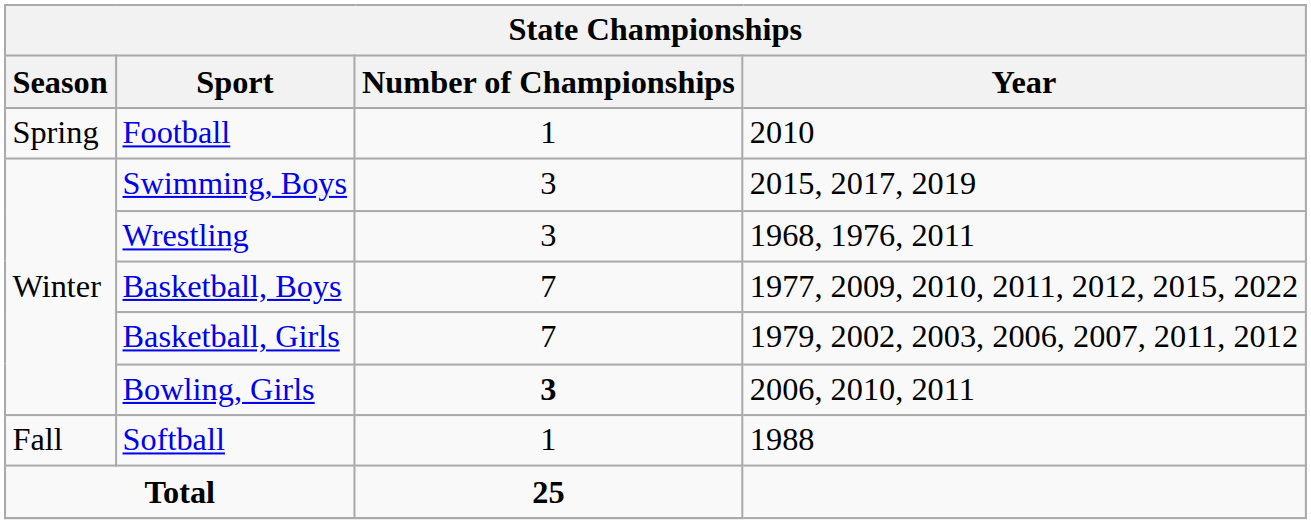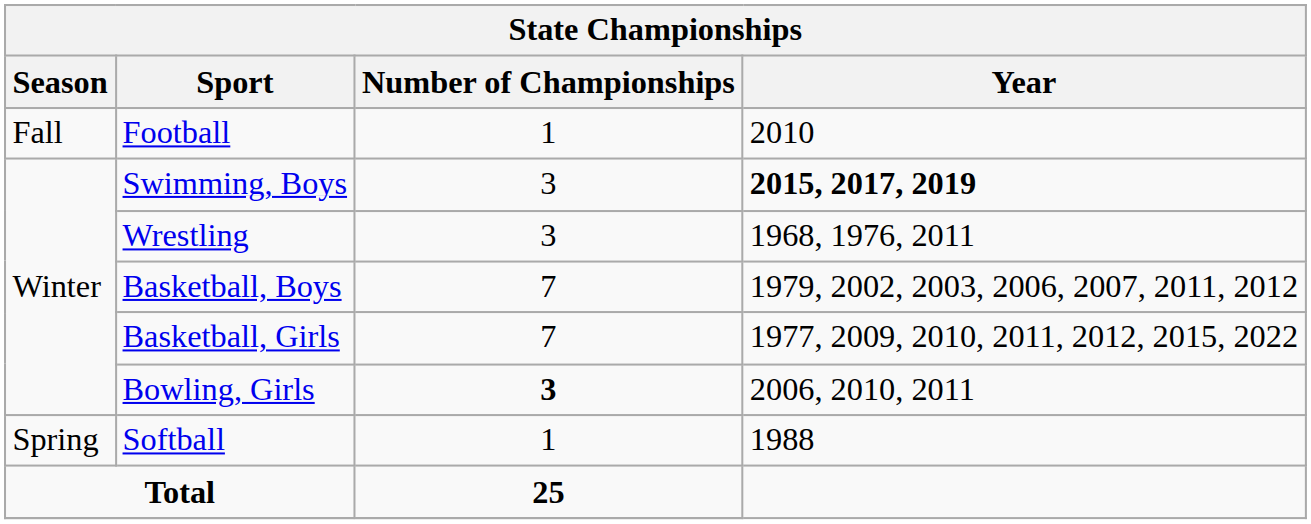Football | Season: Spring -> Fall
Swimming, Boys | Year: normal -> bold
Basketball, Boys | Year: 1977, 2009, 2010, 2011, 2012, 2015, 2022 -> 1979, 2002, 2003, 2006, 2007, 2011, 2012
Basketball, Girls | Year: 1979, 2002, 2003, 2006, 2007, 2011, 2012 -> 1977, 2009, 2010, 2011, 2012, 2015, 2022
Softball | Season: Fall -> Spring
